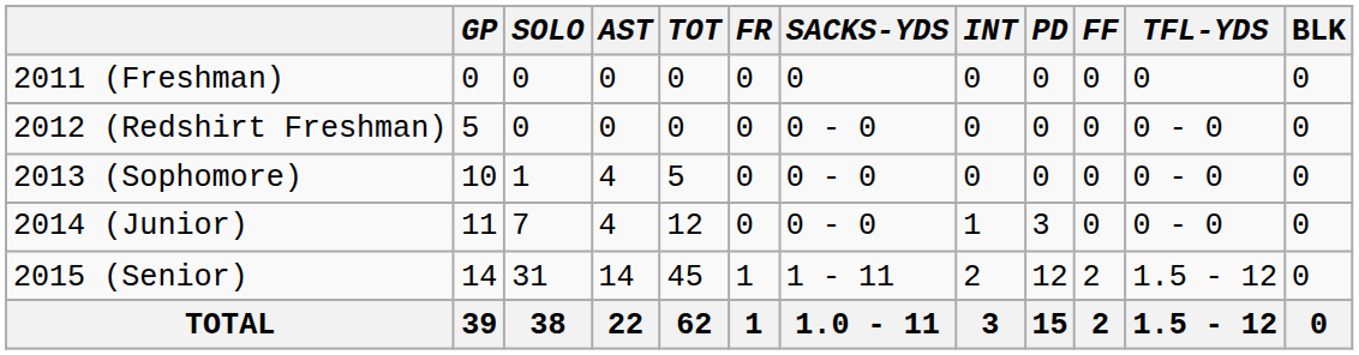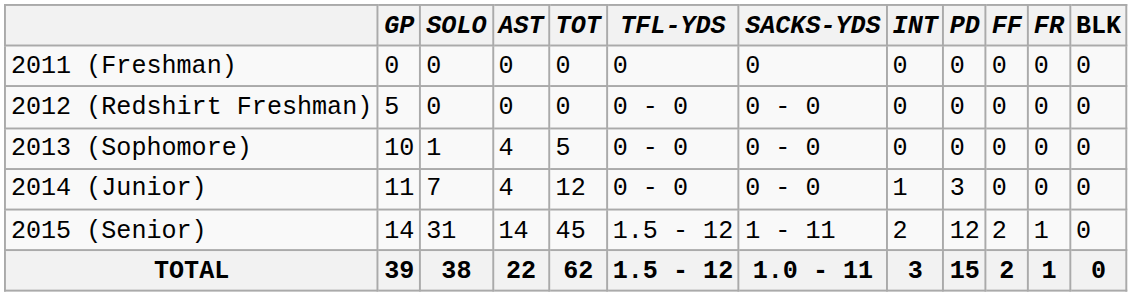columns swapped: TFL-YDS <-> FR
